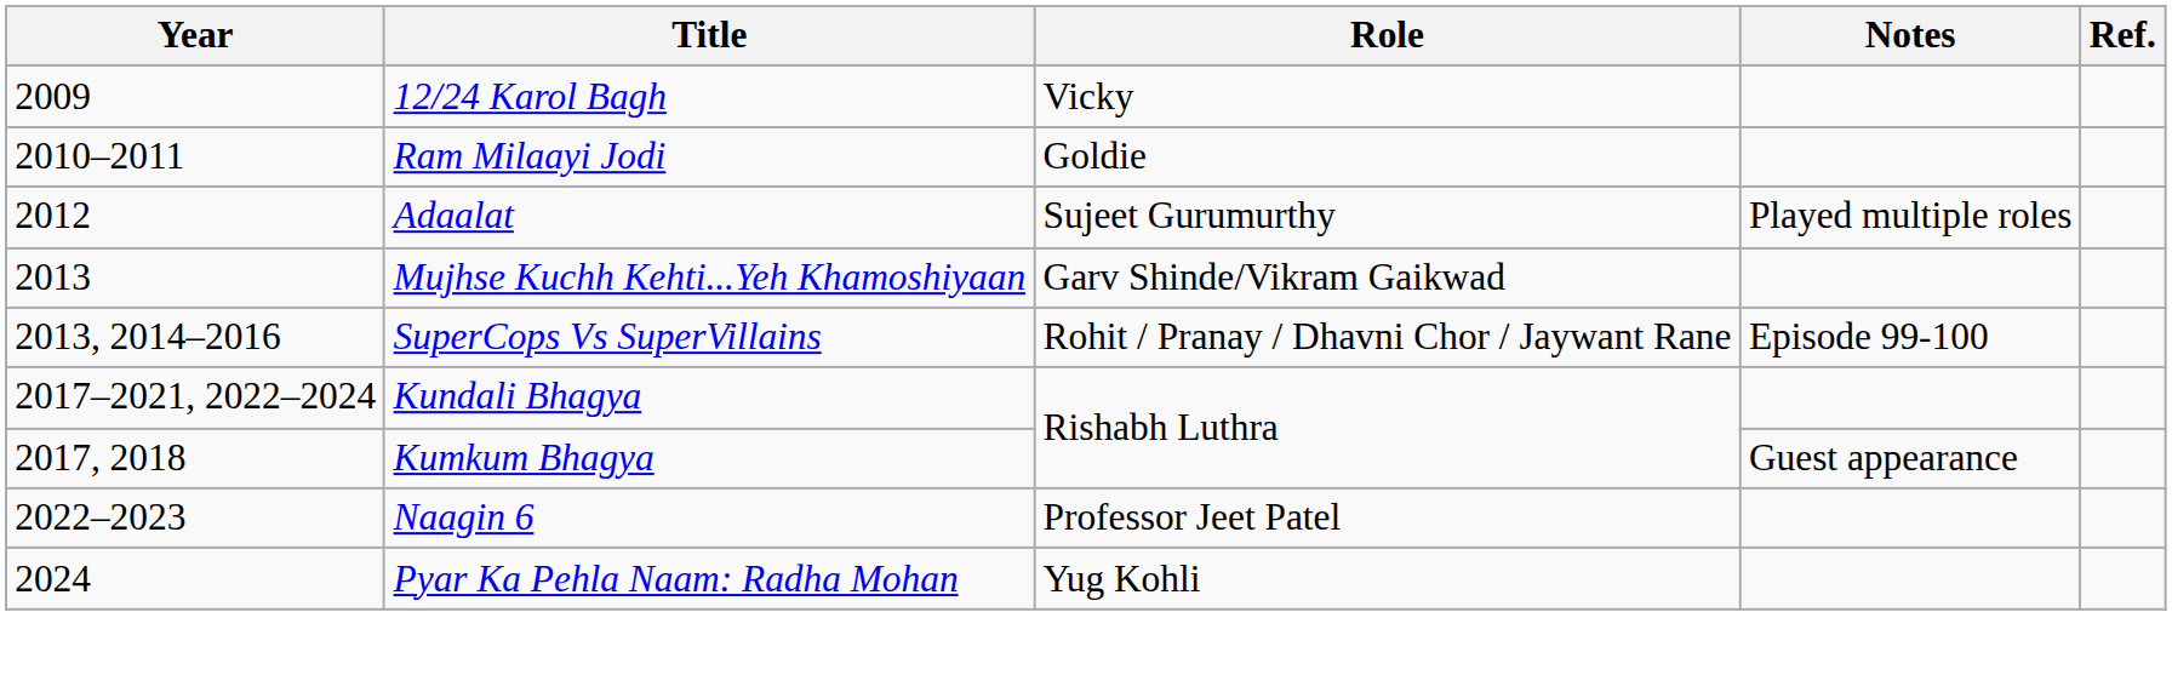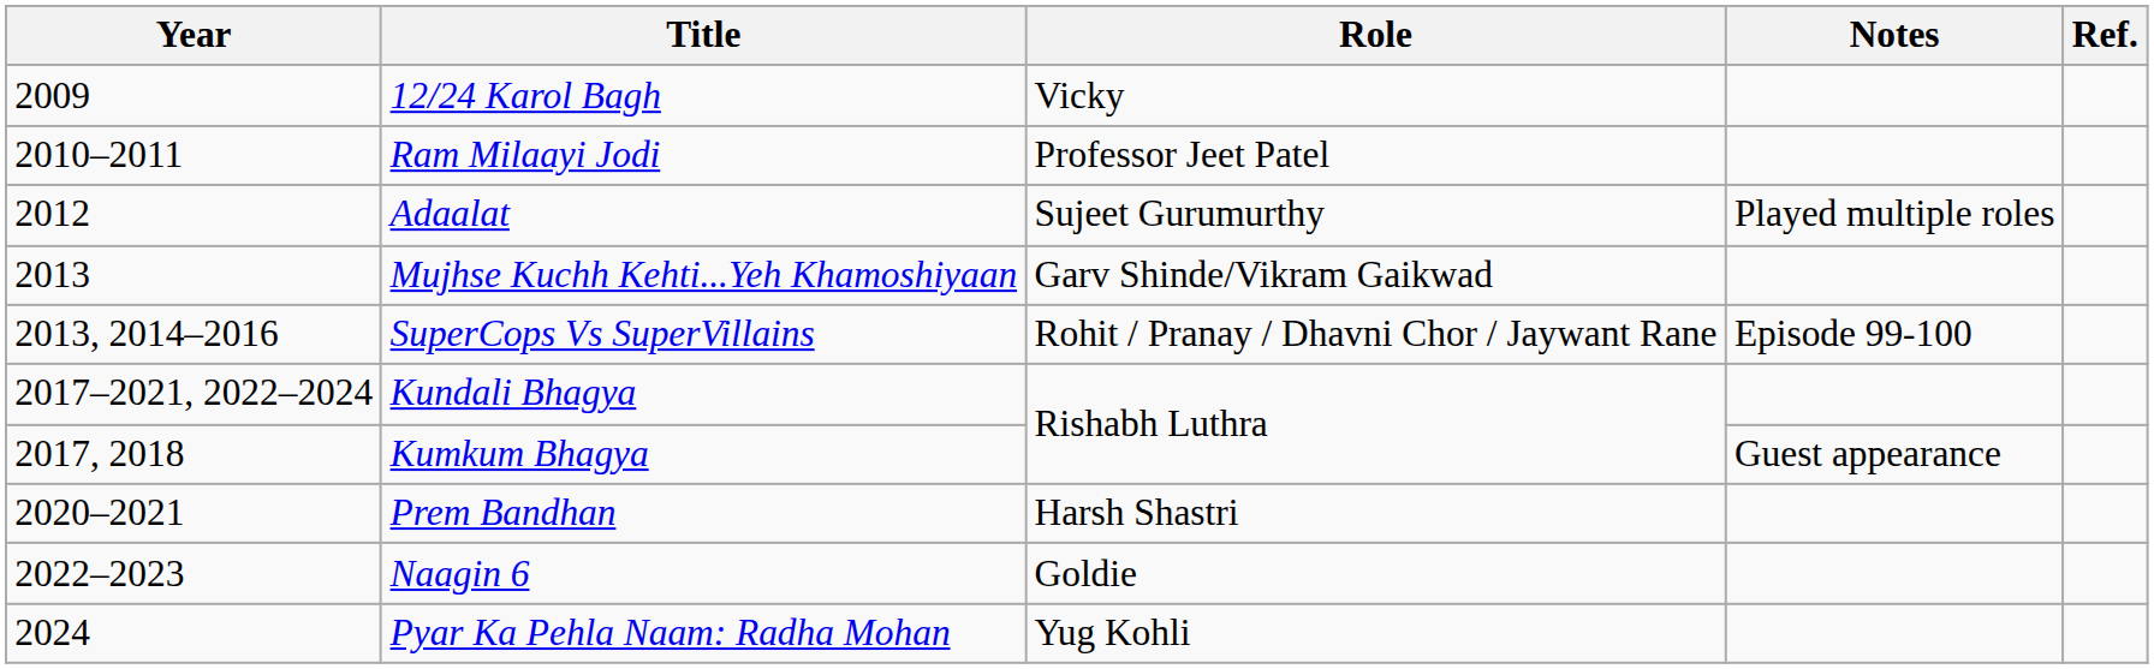Ram Milaayi Jodi | Role: Goldie -> Professor Jeet Patel
+ row: 2020–2021 | Prem Bandhan | Harsh Shastri
Naagin 6 | Role: Professor Jeet Patel -> Goldie
